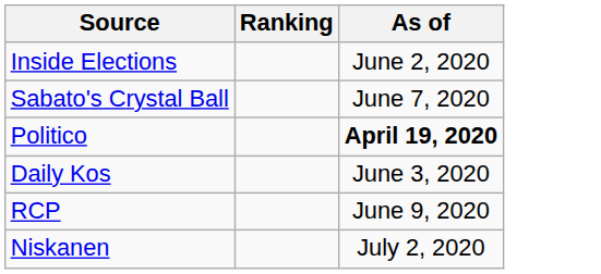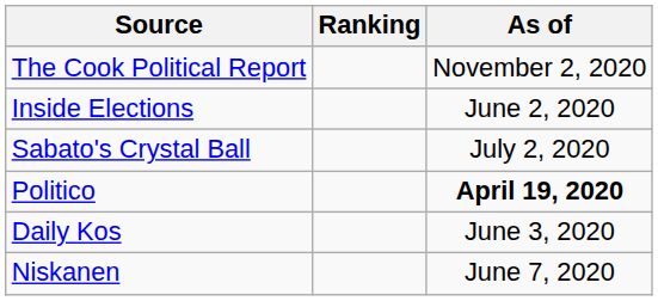+ row: The Cook Political Report | November 2, 2020
Sabato's Crystal Ball | As of: June 7, 2020 -> July 2, 2020
- row: RCP | June 9, 2020
Niskanen | As of: July 2, 2020 -> June 7, 2020
